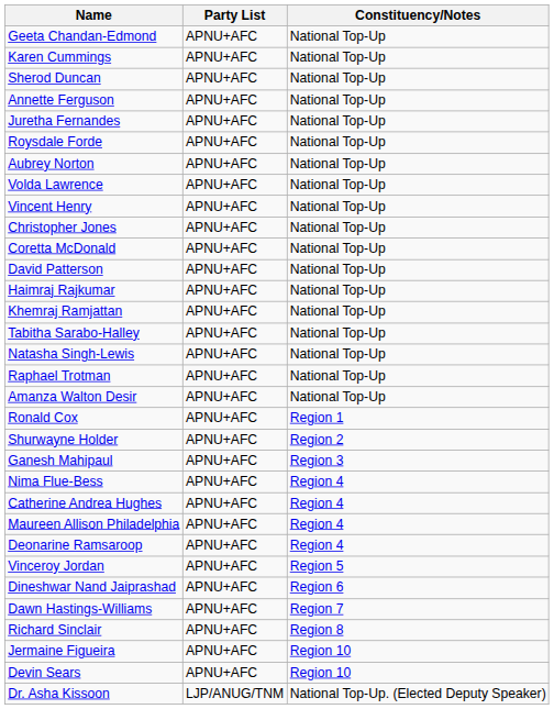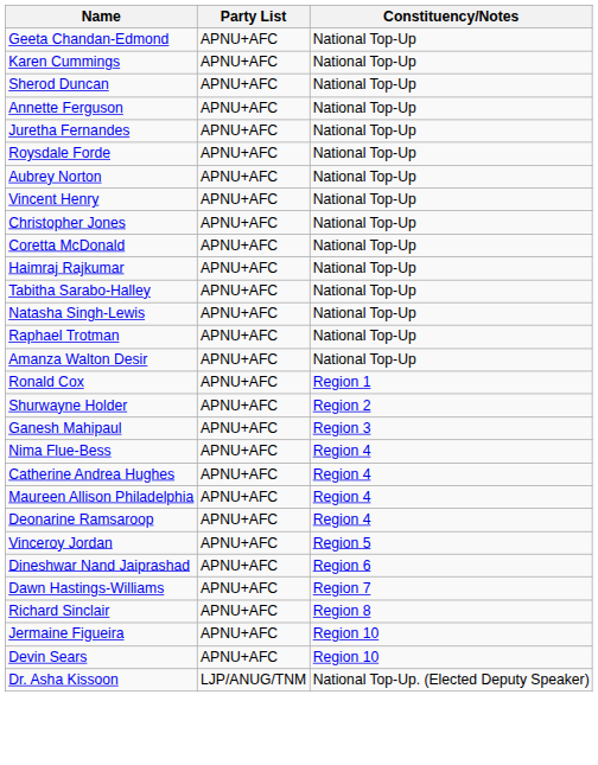- row: Volda Lawrence | APNU+AFC | National Top-Up
- row: David Patterson | APNU+AFC | National Top-Up
- row: Khemraj Ramjattan | APNU+AFC | National Top-Up
